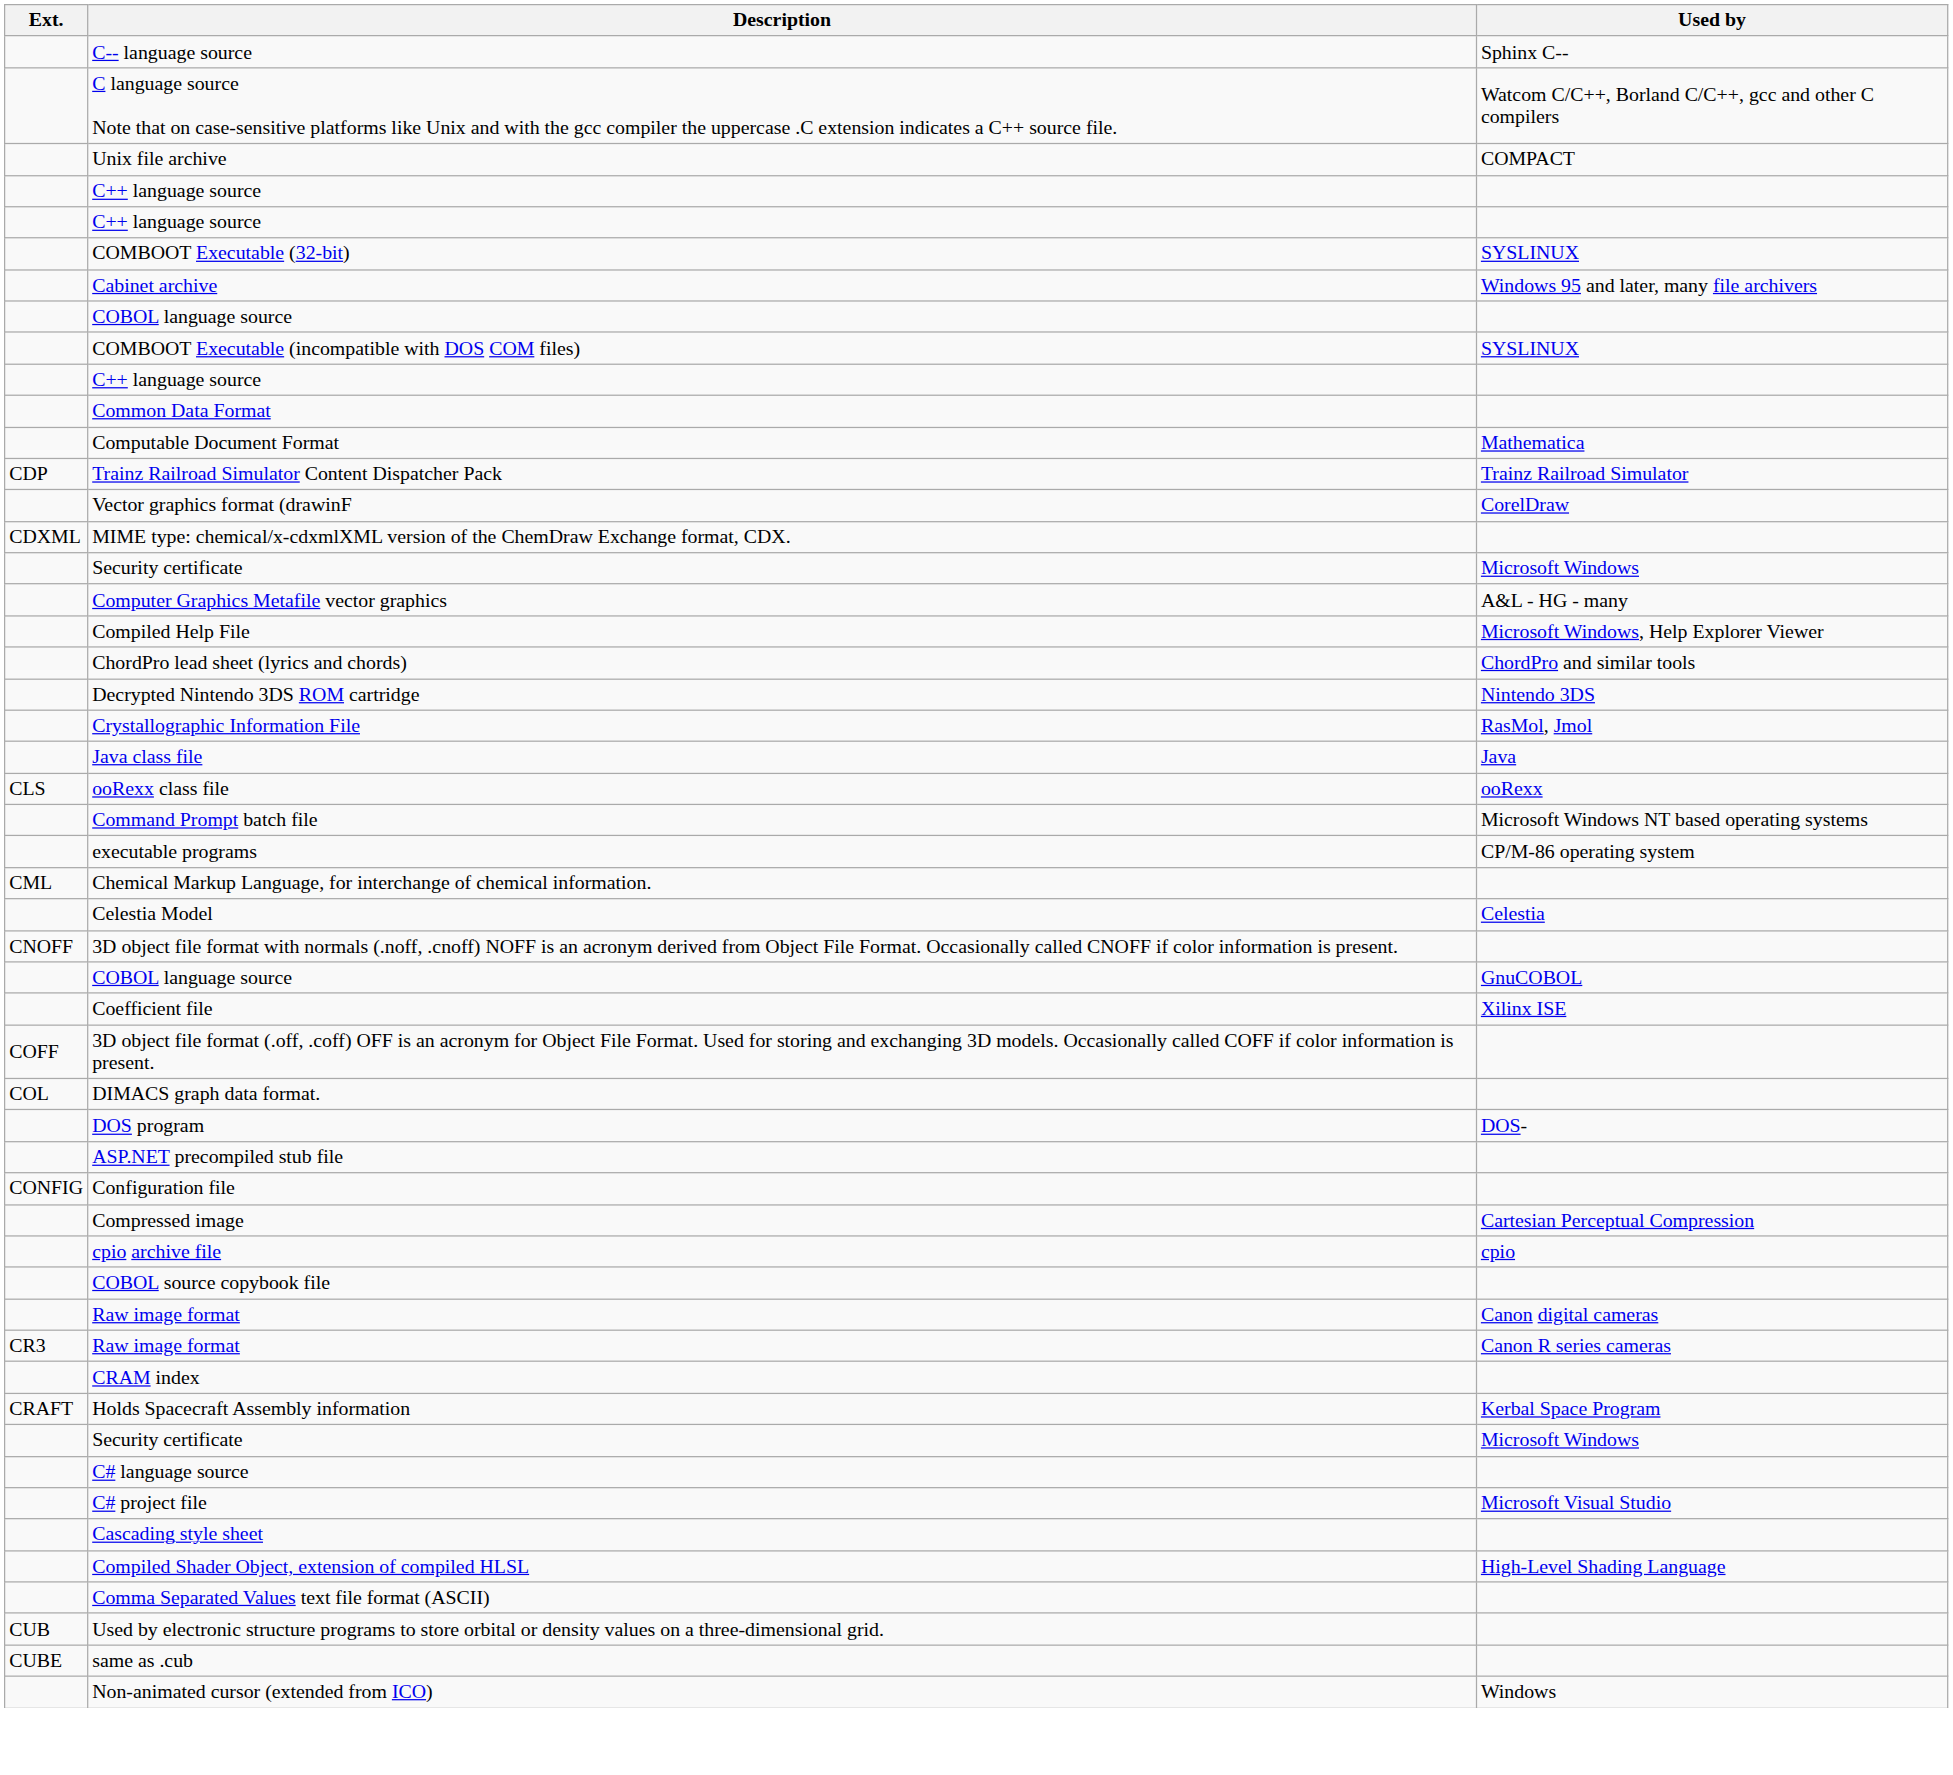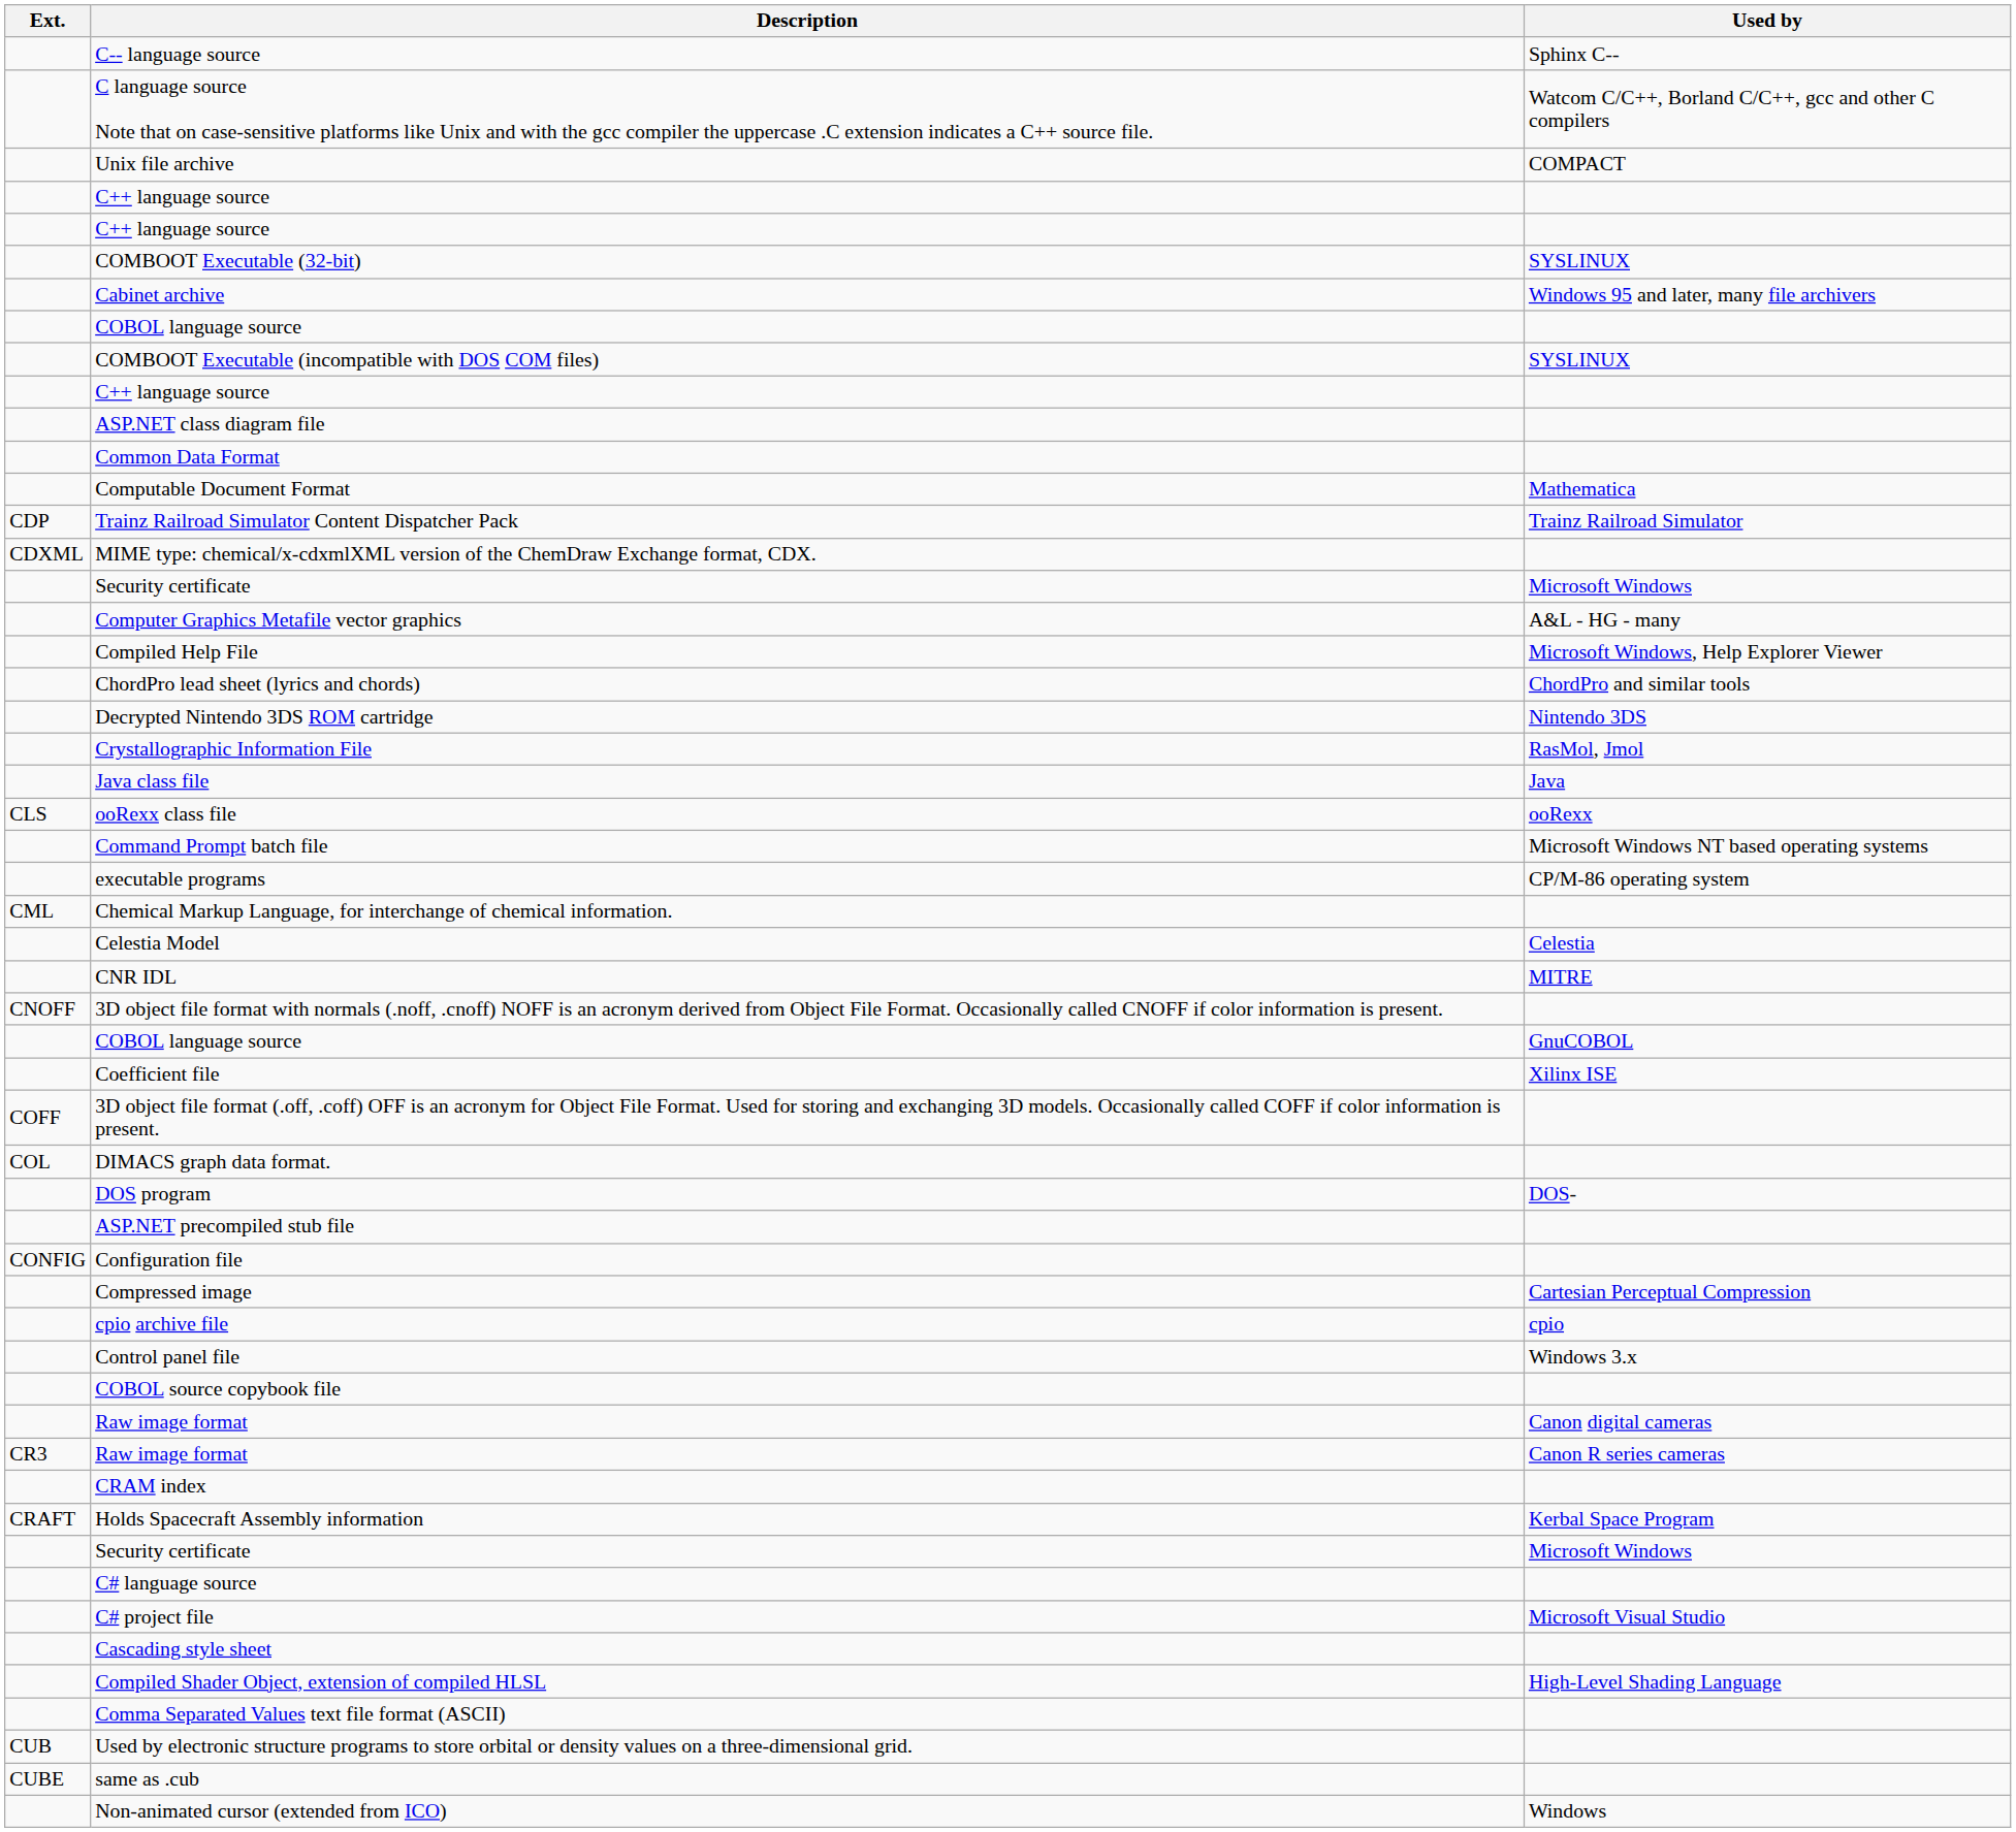+ row: ASP.NET class diagram file
- row: Vector graphics format (drawinF | CorelDraw
+ row: CNR IDL | MITRE
+ row: Control panel file | Windows 3.x
